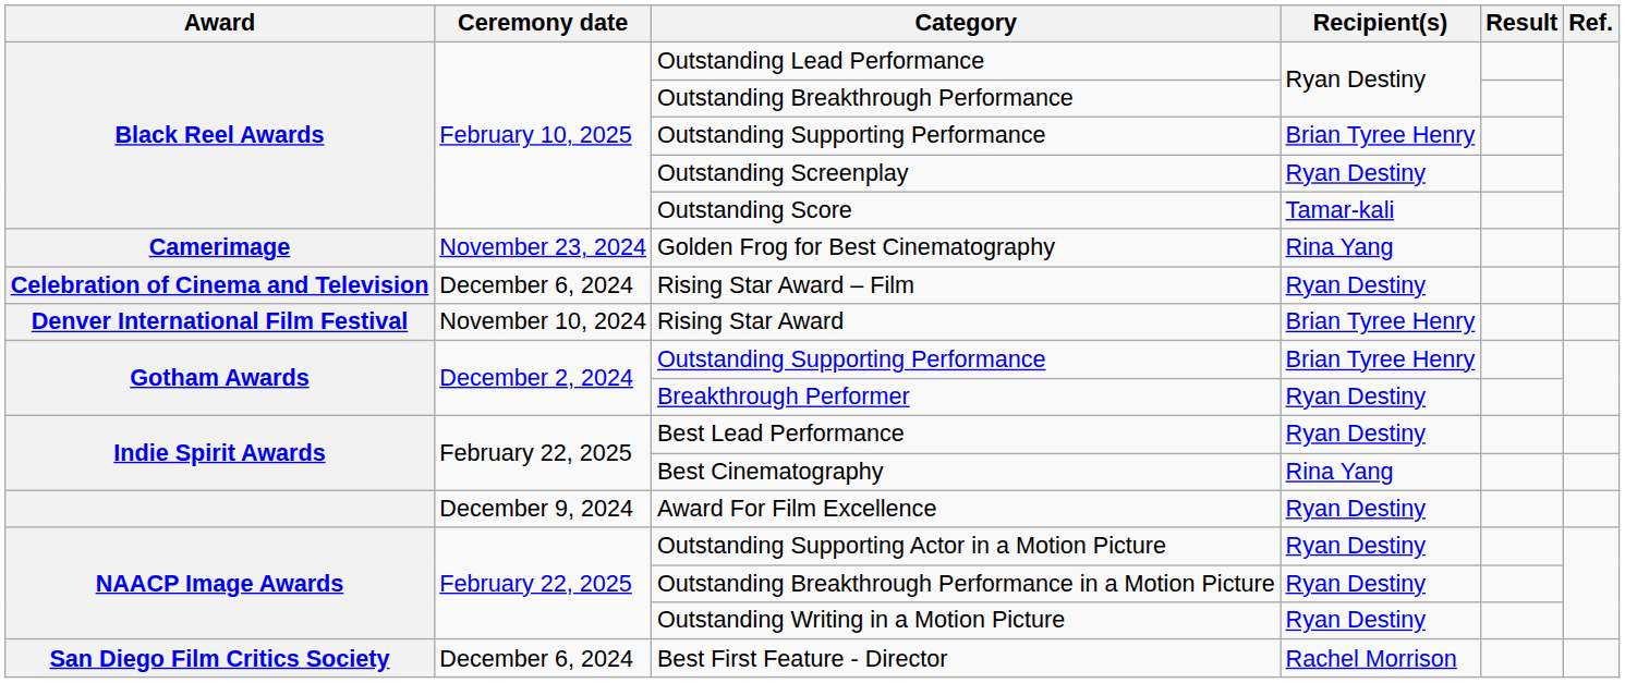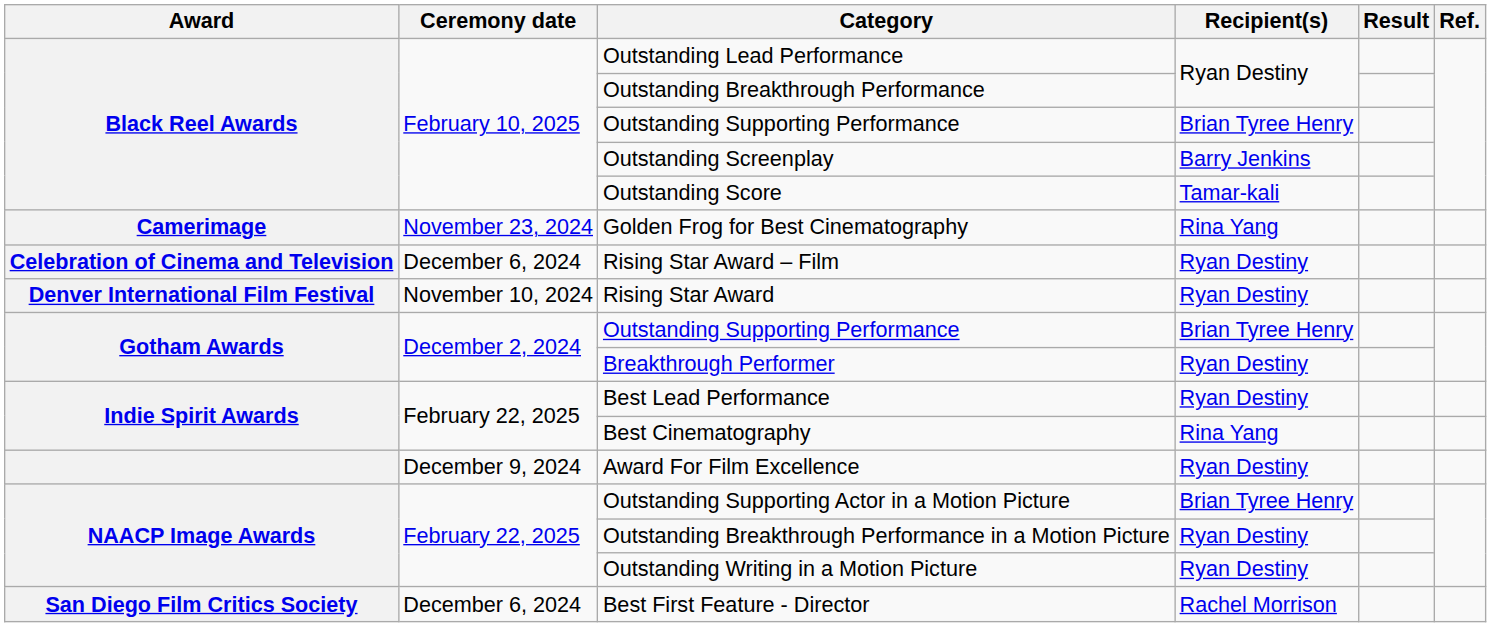Outstanding Screenplay | Recipient(s): Ryan Destiny -> Barry Jenkins
Rising Star Award | Recipient(s): Brian Tyree Henry -> Ryan Destiny
Outstanding Supporting Actor in a Motion Picture | Recipient(s): Ryan Destiny -> Brian Tyree Henry
